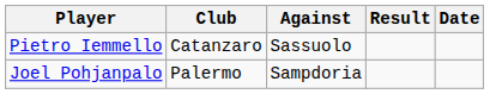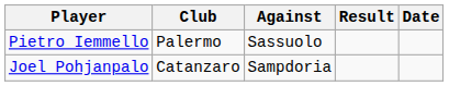Pietro Iemmello | Club: Catanzaro -> Palermo
Joel Pohjanpalo | Club: Palermo -> Catanzaro
